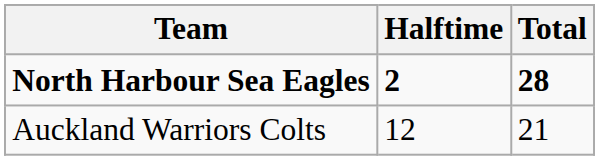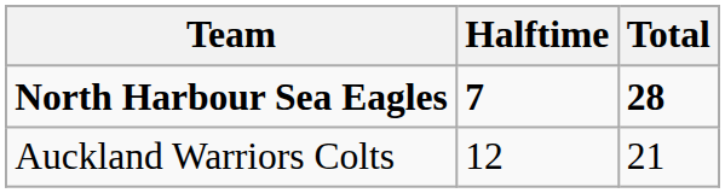North Harbour Sea Eagles | Halftime: 2 -> 7
